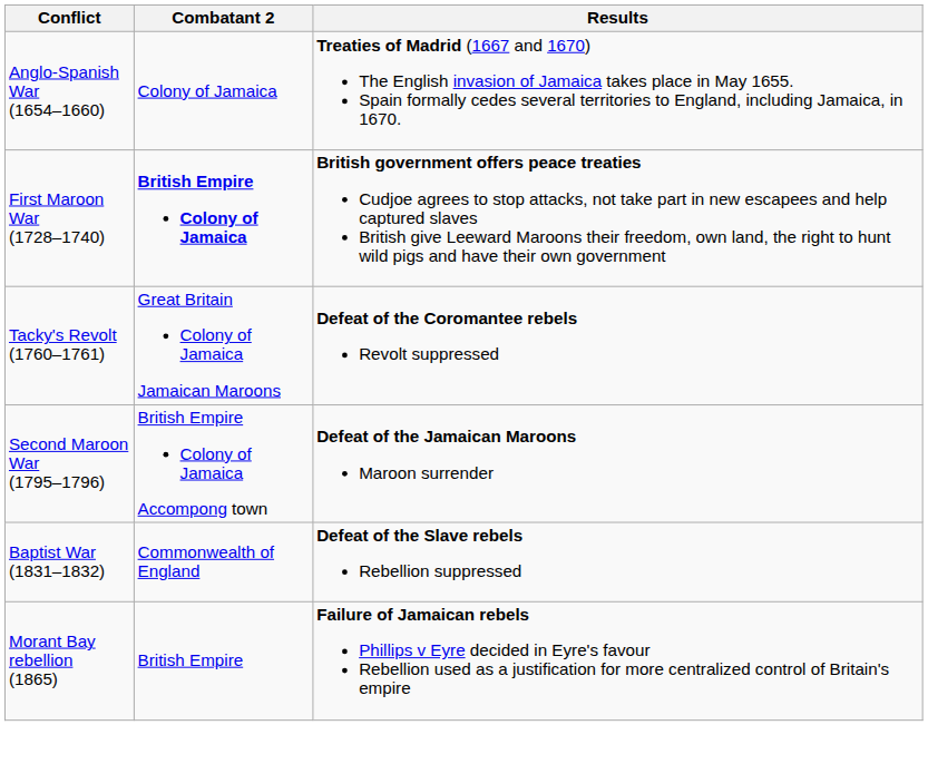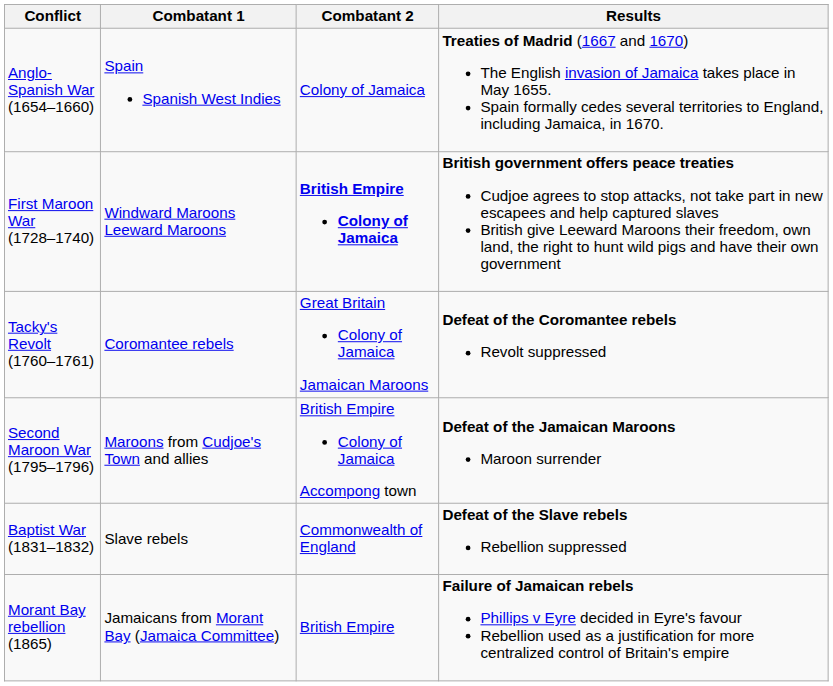+ column: Combatant 1 | Spain Spanish West Indies | Windward Maroons Leeward Maroons | Coromantee rebels | Maroons from Cudjoe's Town and allies | Slave rebels | Jamaicans from Morant Bay (Jamaica Committee)
